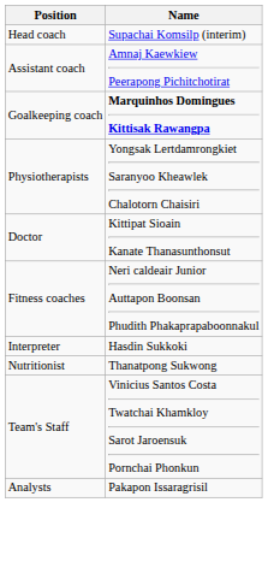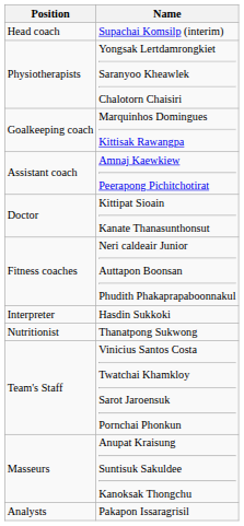rows swapped: Assistant coach <-> Physiotherapists
Goalkeeping coach | Name: bold -> normal
+ row: Masseurs | Anupat Kraisung Suntisuk Sakuldee Kanoksak Thongchu
